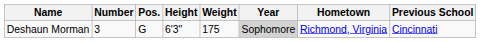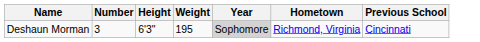- column: Pos. | G
Deshaun Morman | Weight: 175 -> 195
